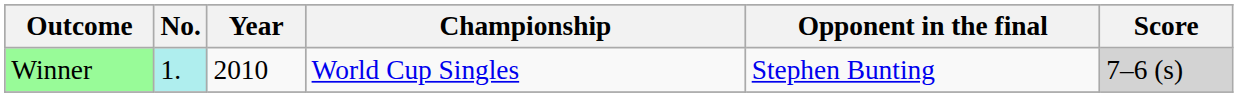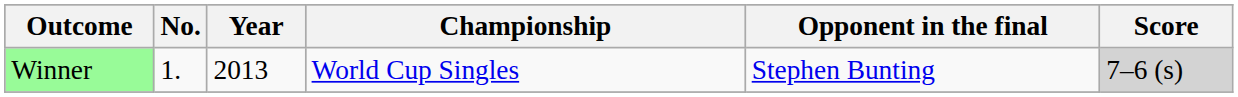Winner | No.: paleturquoise background -> no background
Winner | Year: 2010 -> 2013
